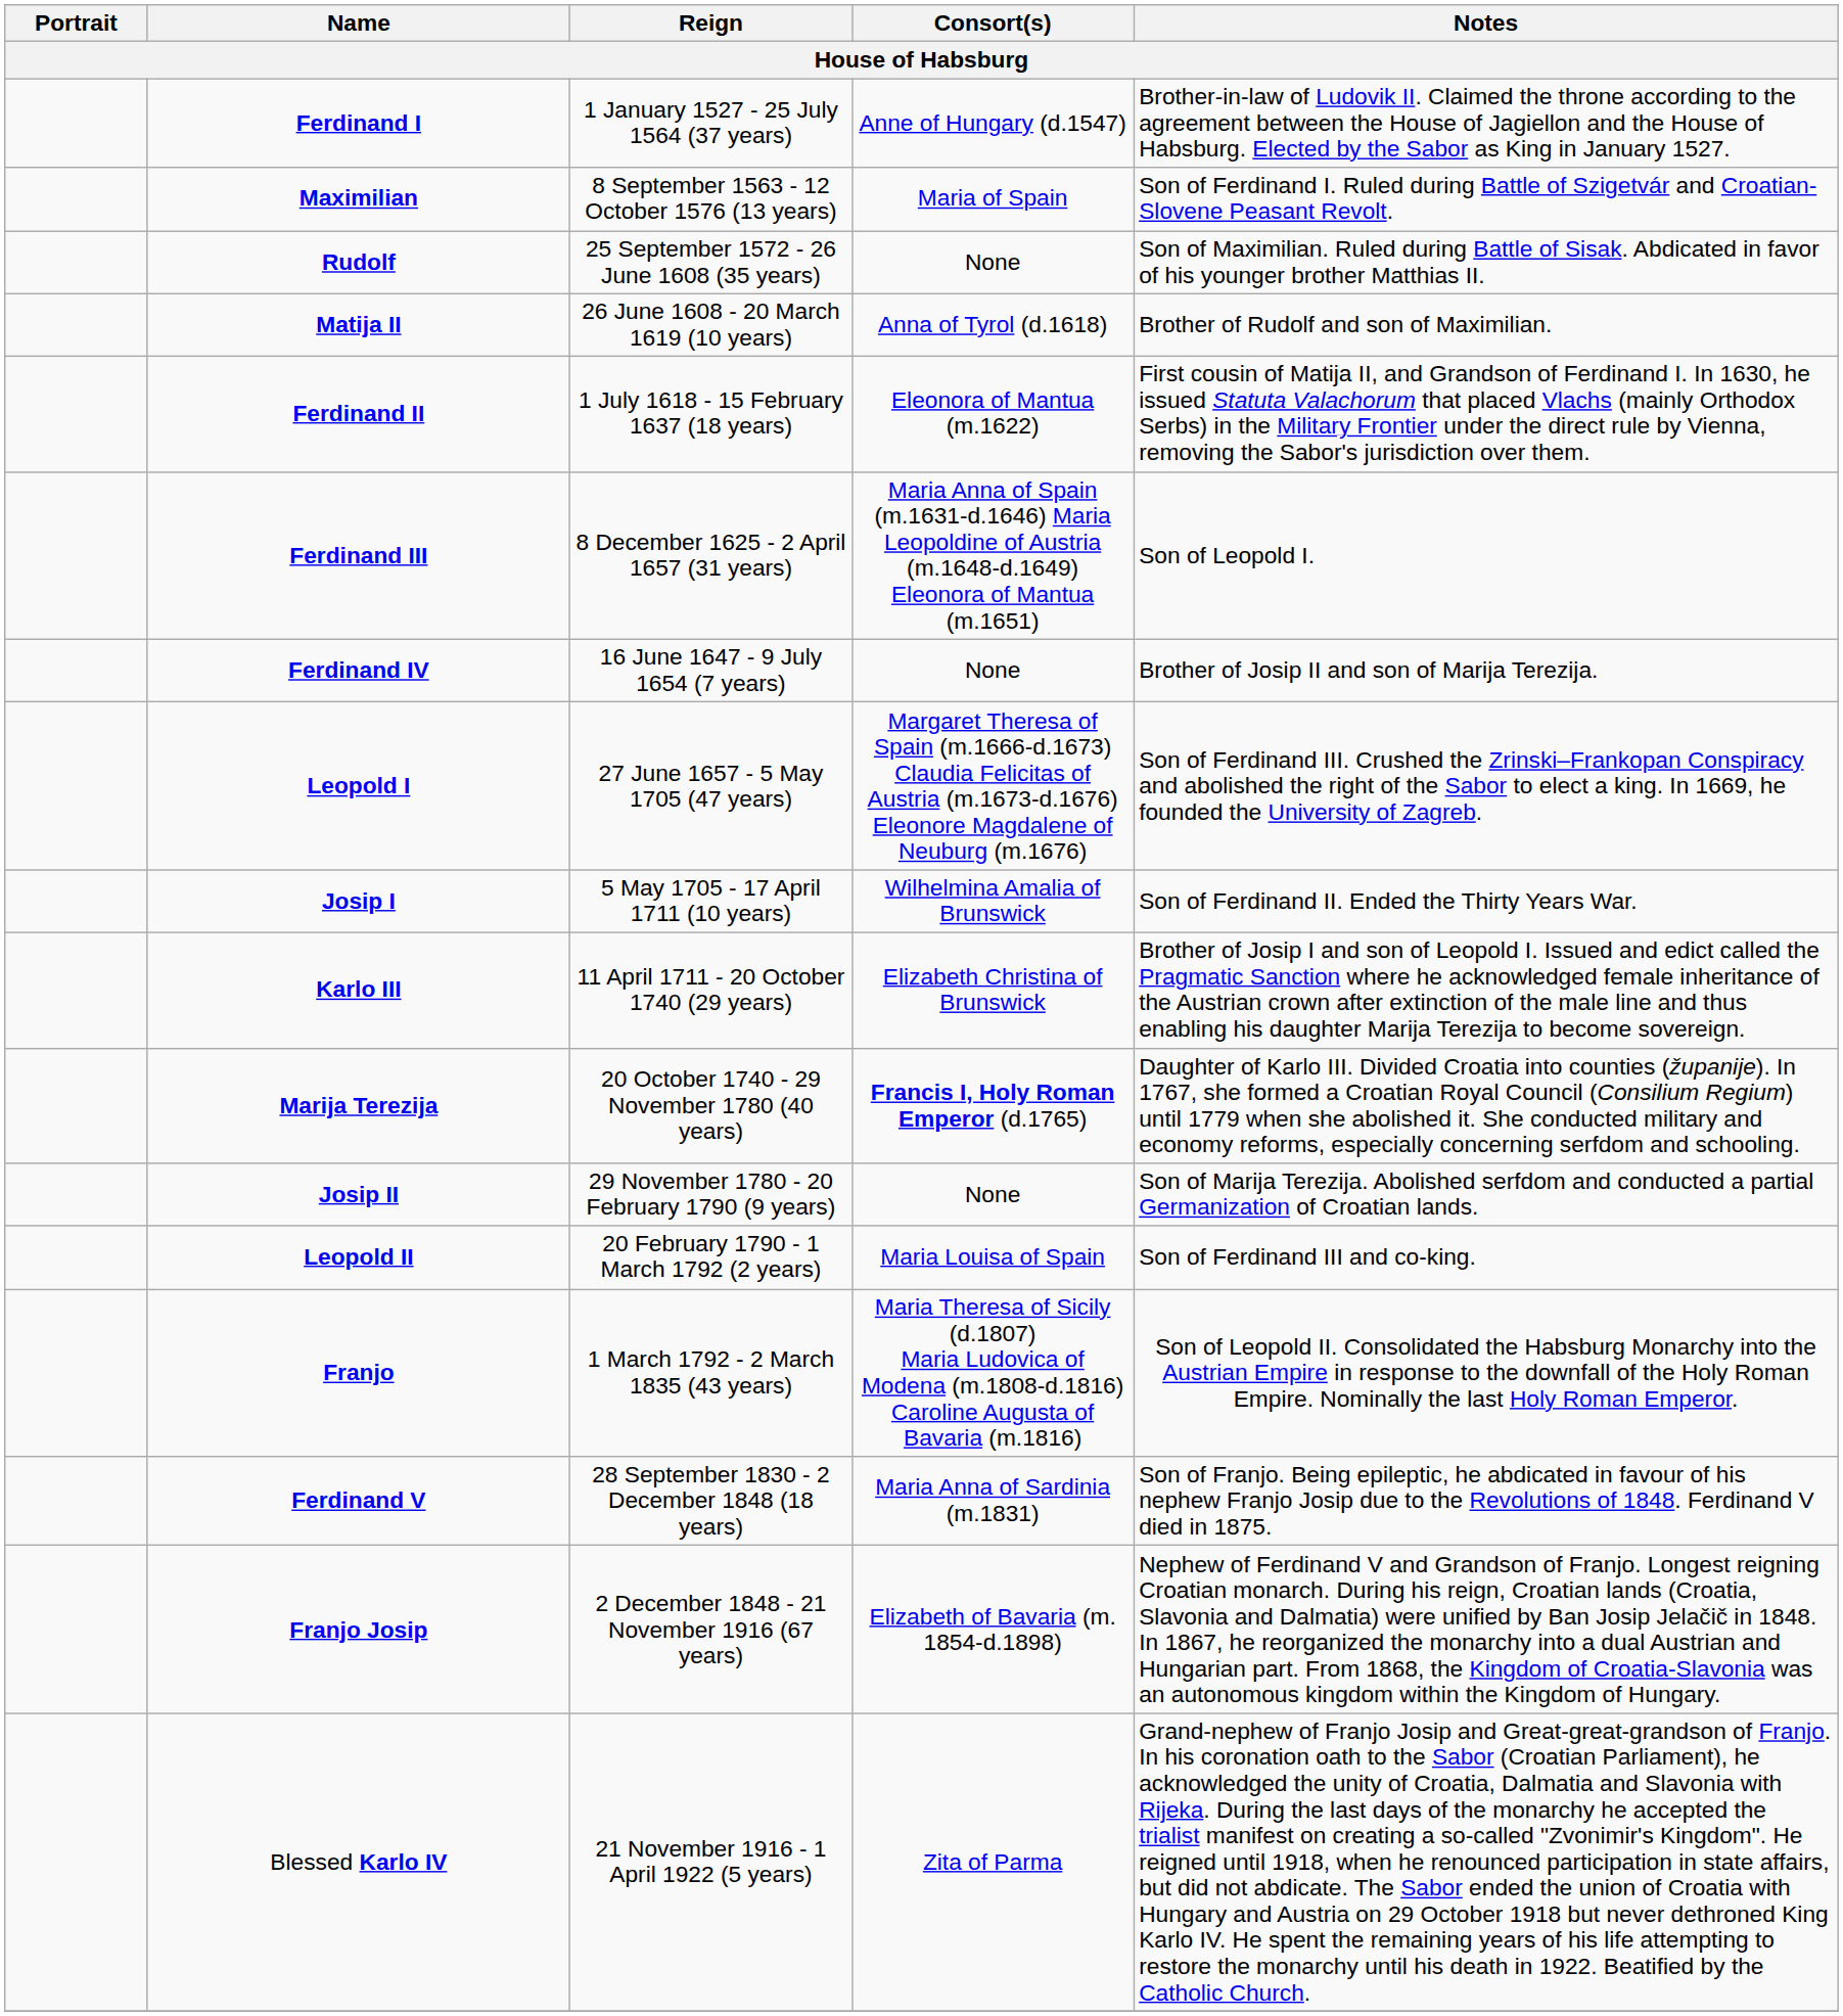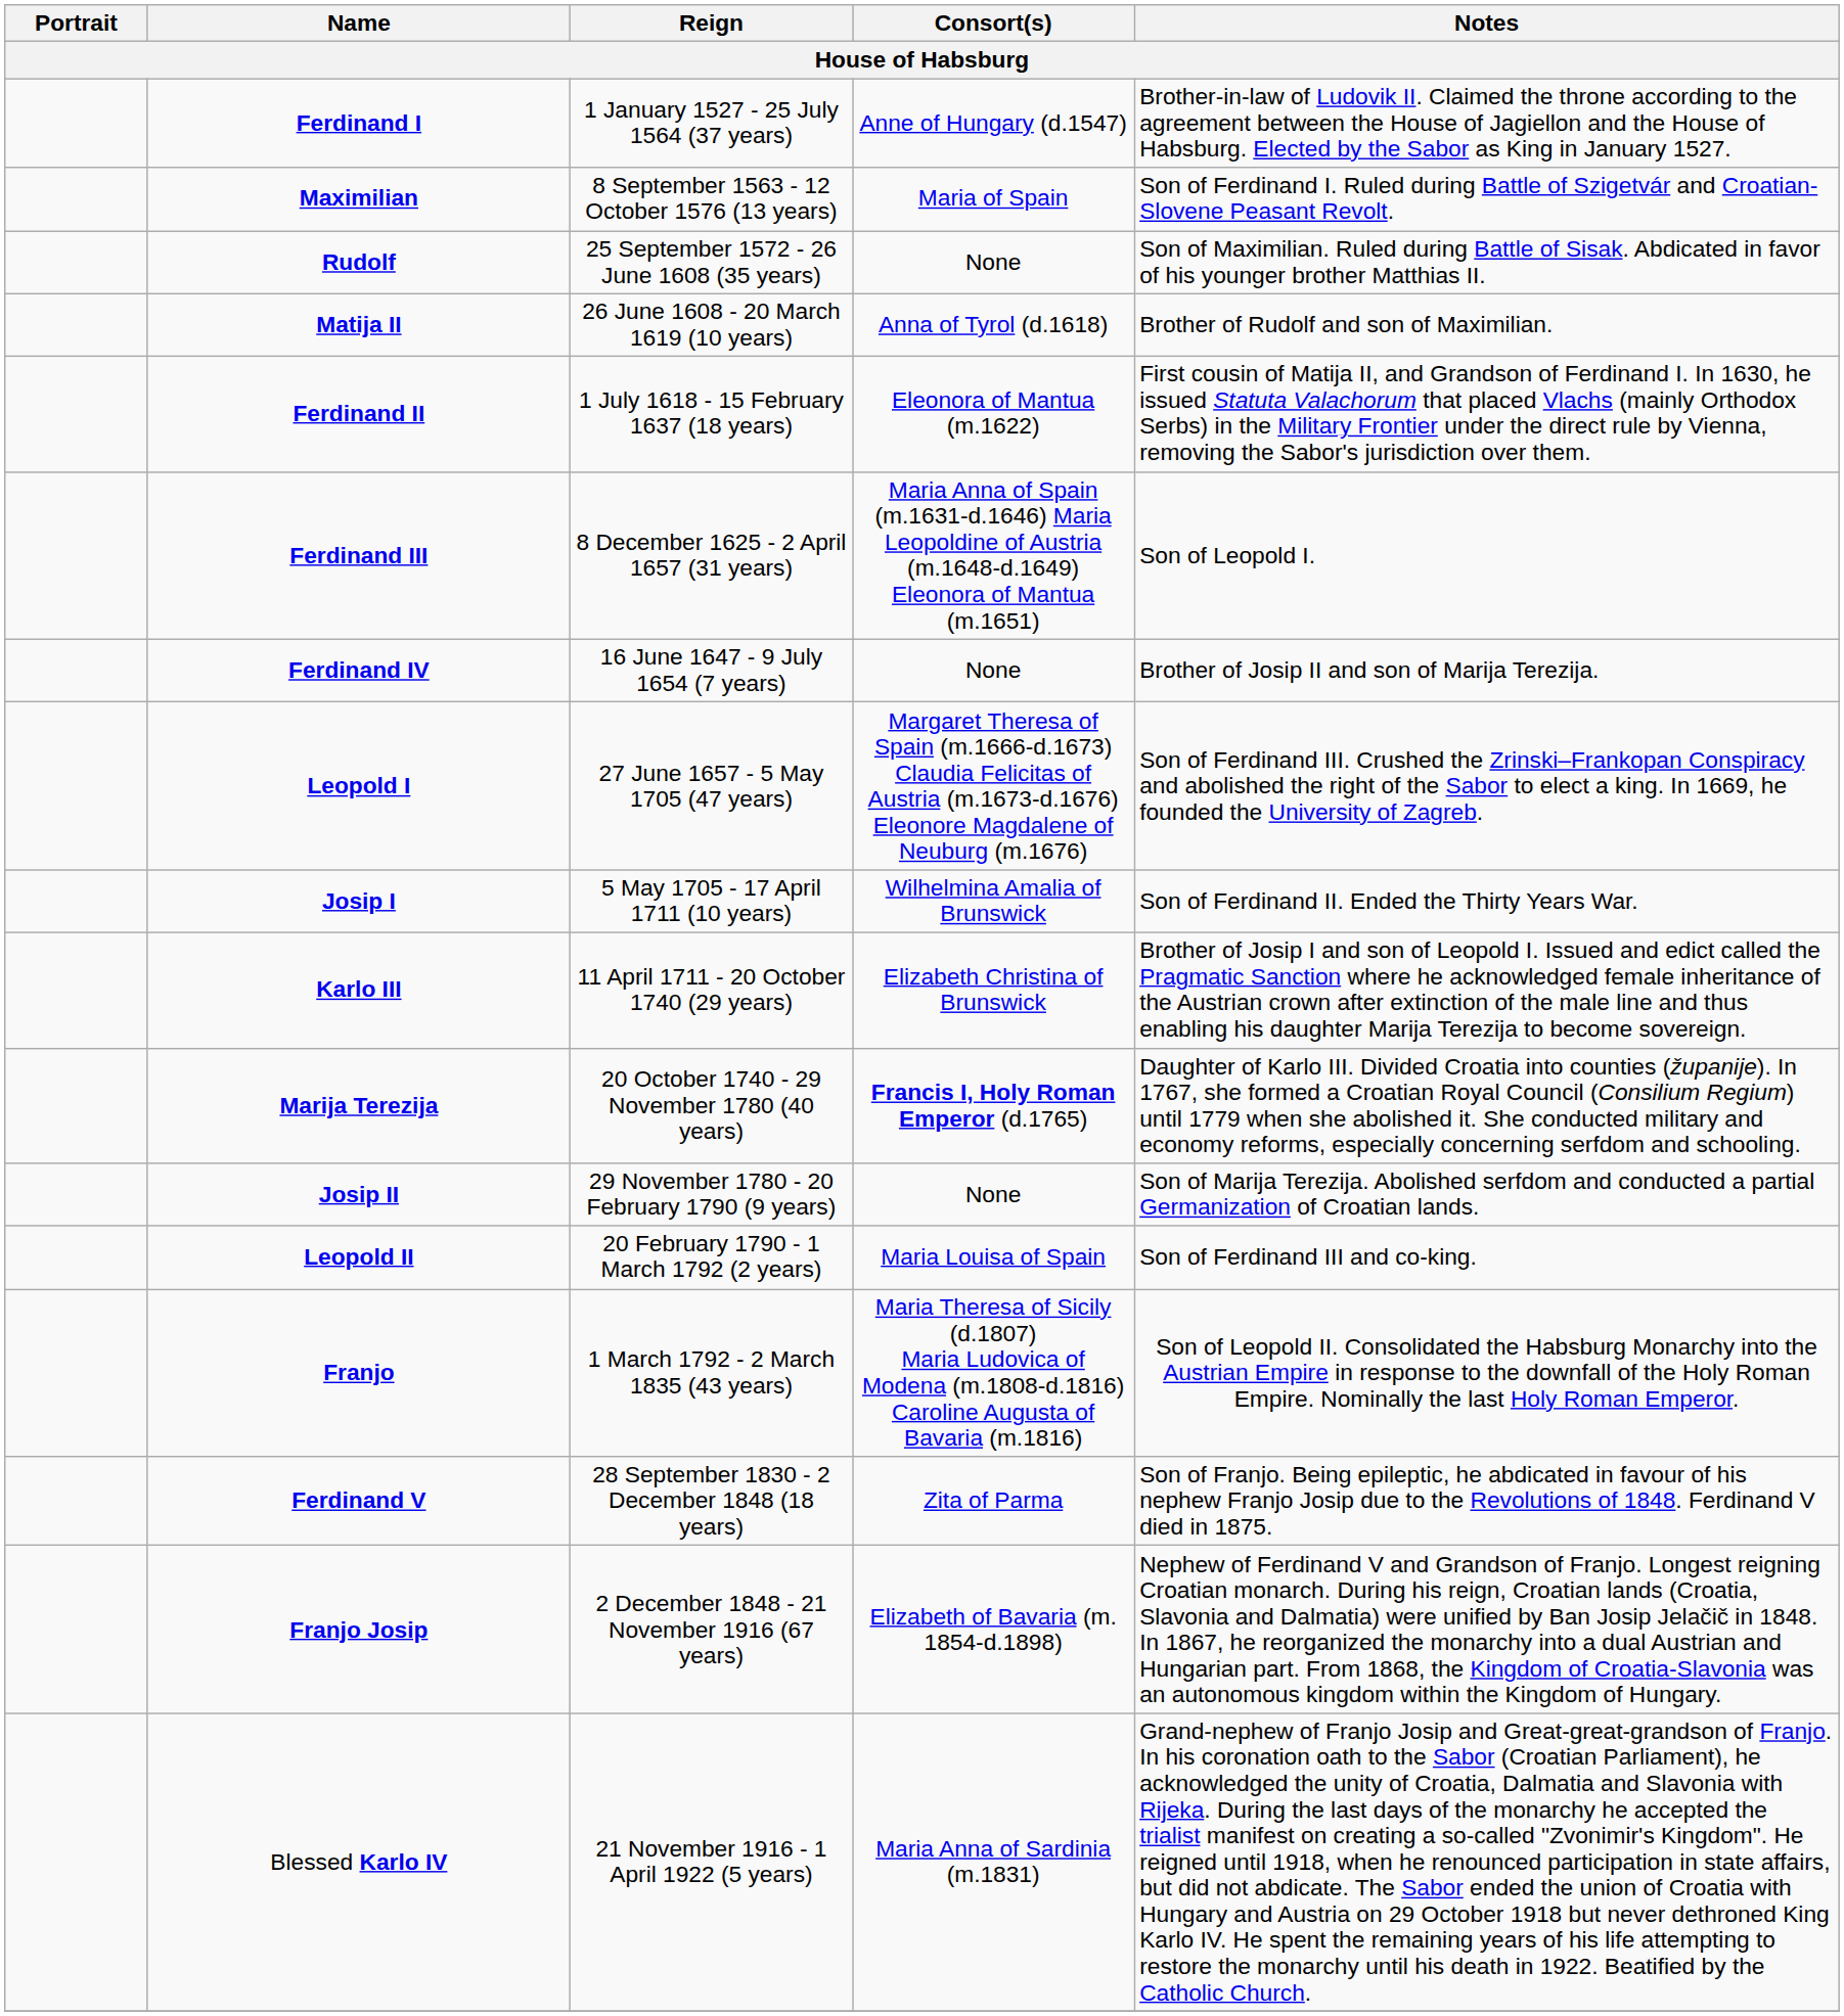Ferdinand V | Consort(s): Maria Anna of Sardinia (m.1831) -> Zita of Parma
Blessed Karlo IV | Consort(s): Zita of Parma -> Maria Anna of Sardinia (m.1831)
